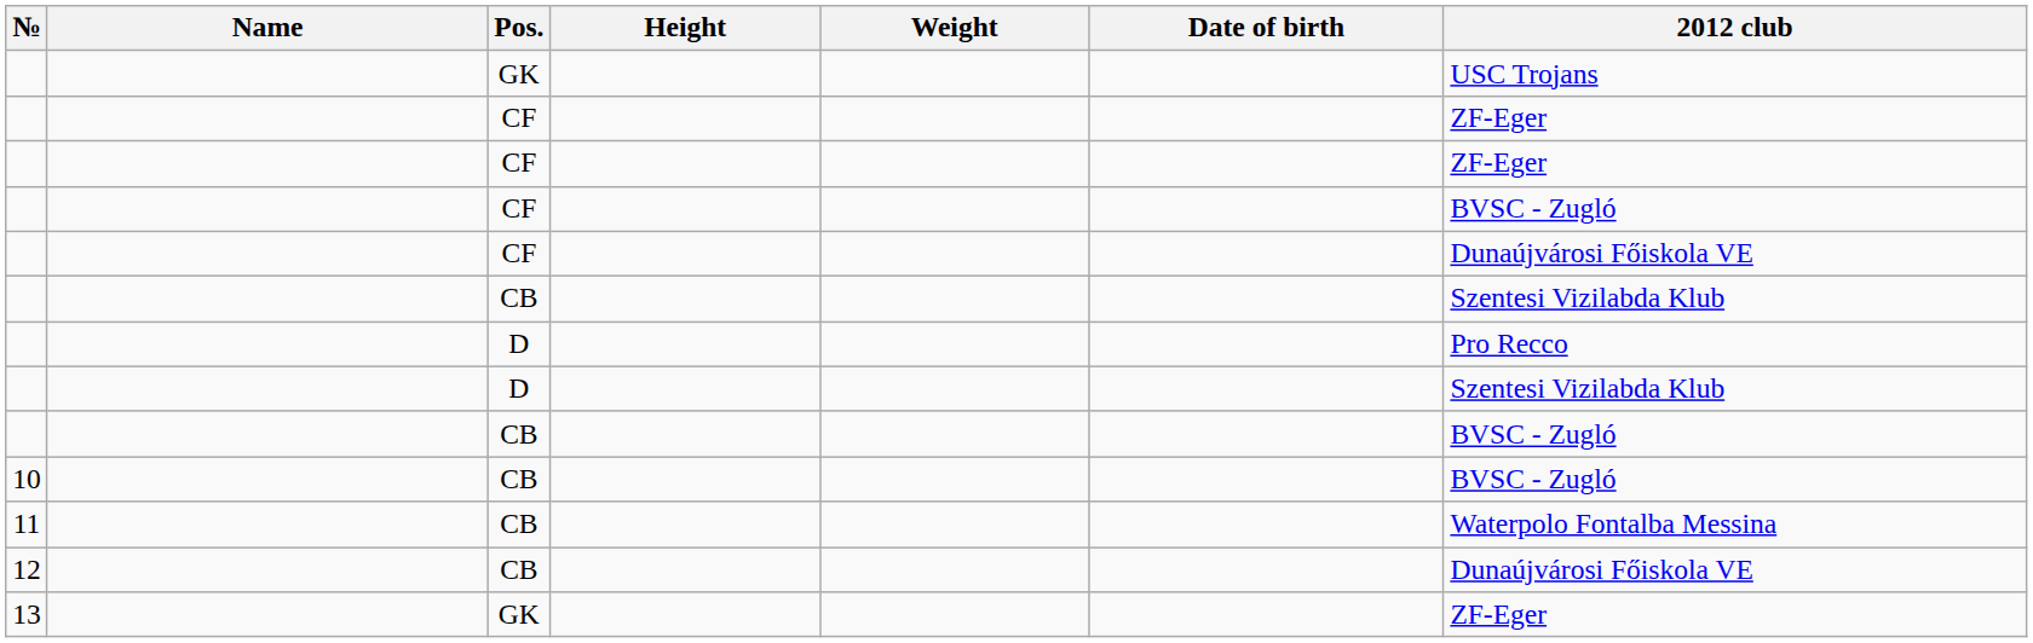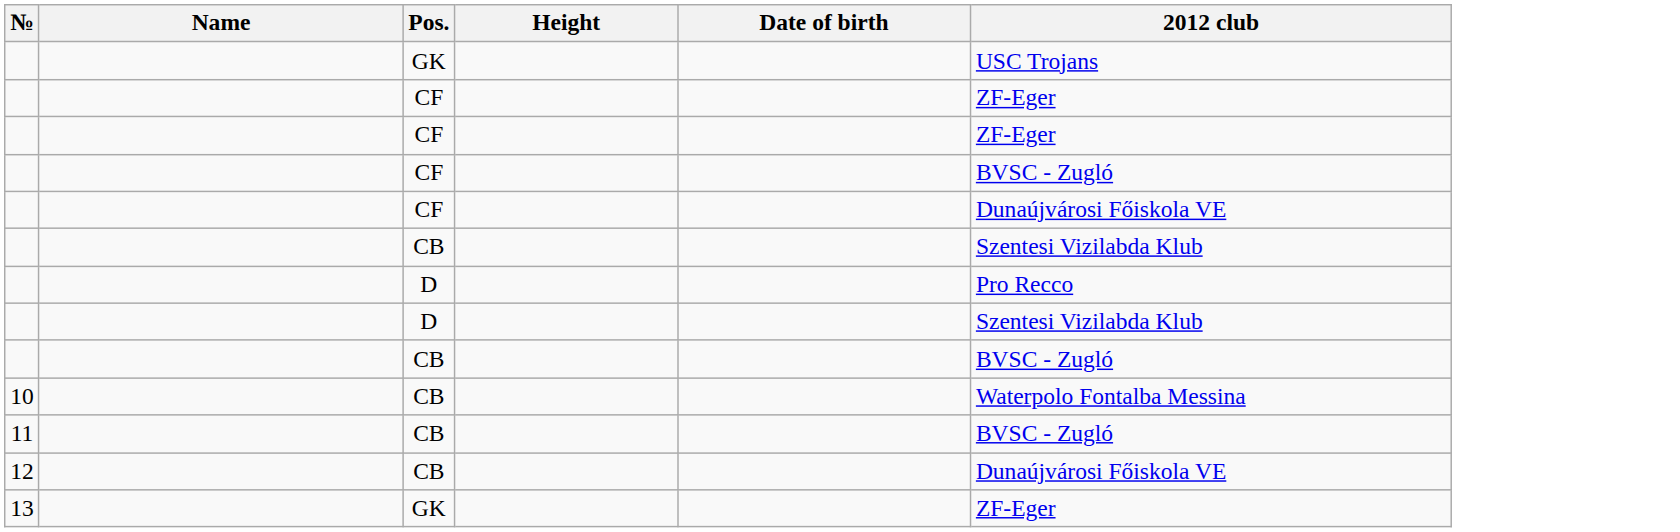- column: Weight
10 | 2012 club: BVSC ‐ Zugló -> Waterpolo Fontalba Messina
11 | 2012 club: Waterpolo Fontalba Messina -> BVSC ‐ Zugló
